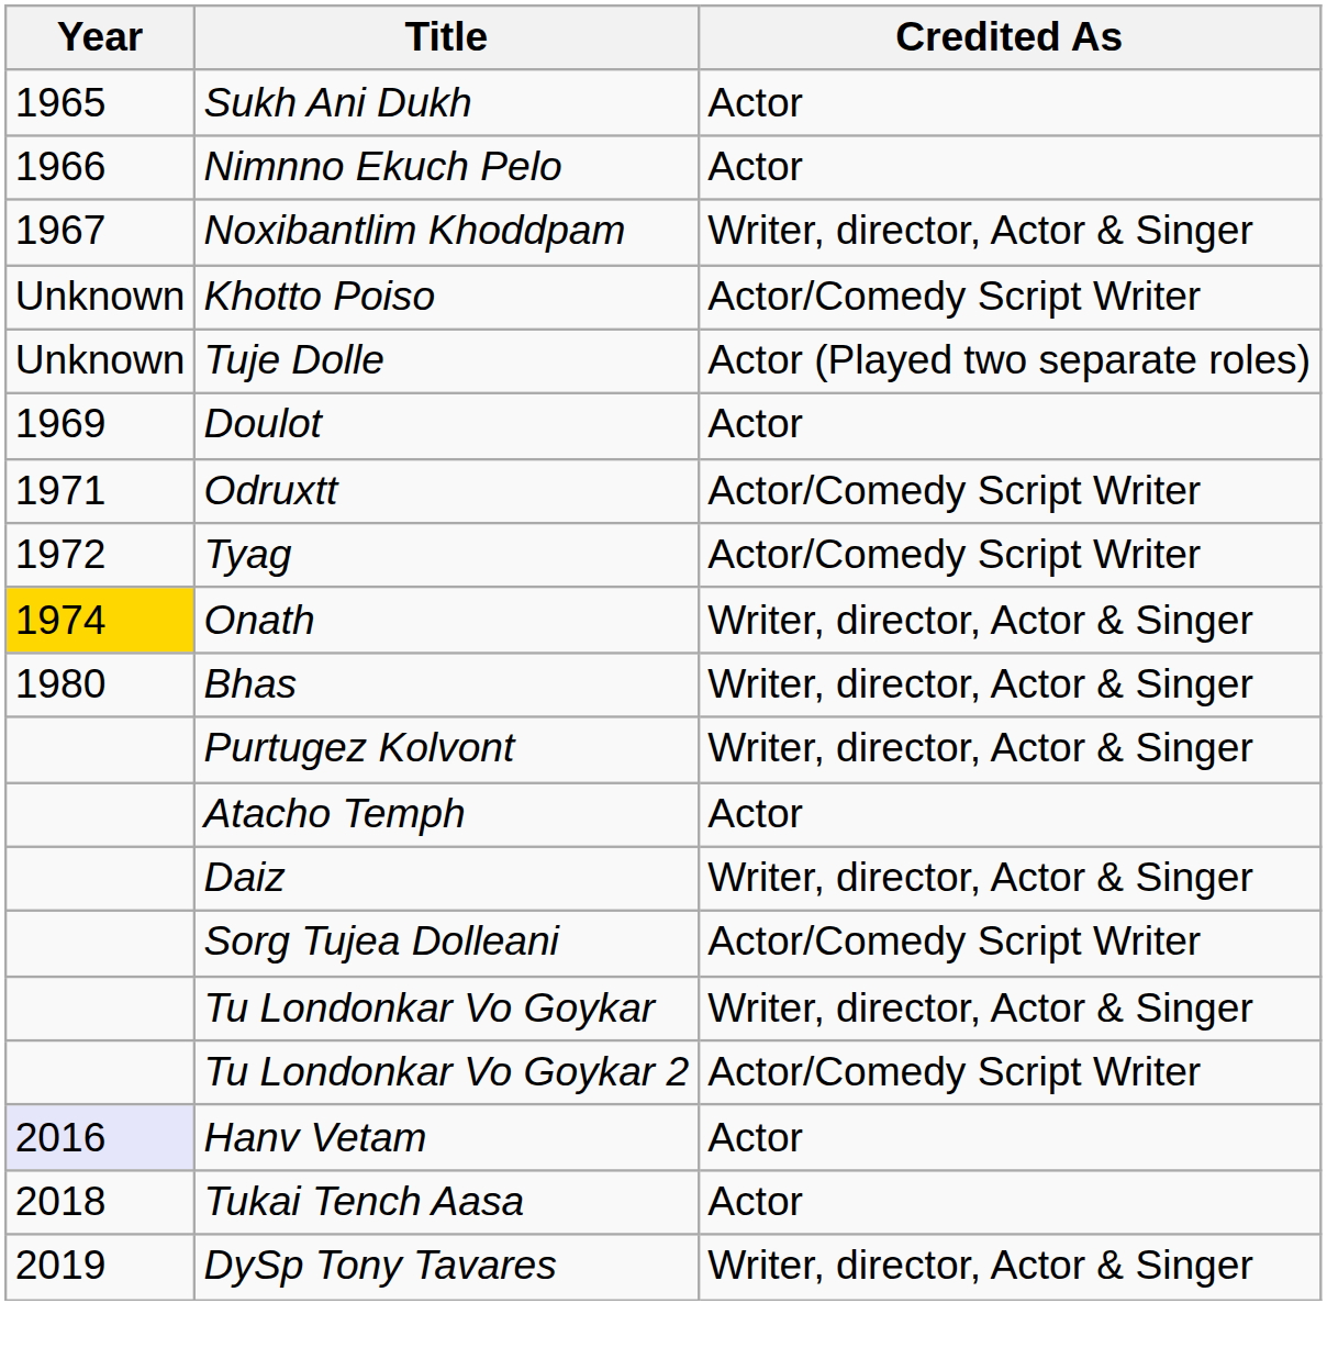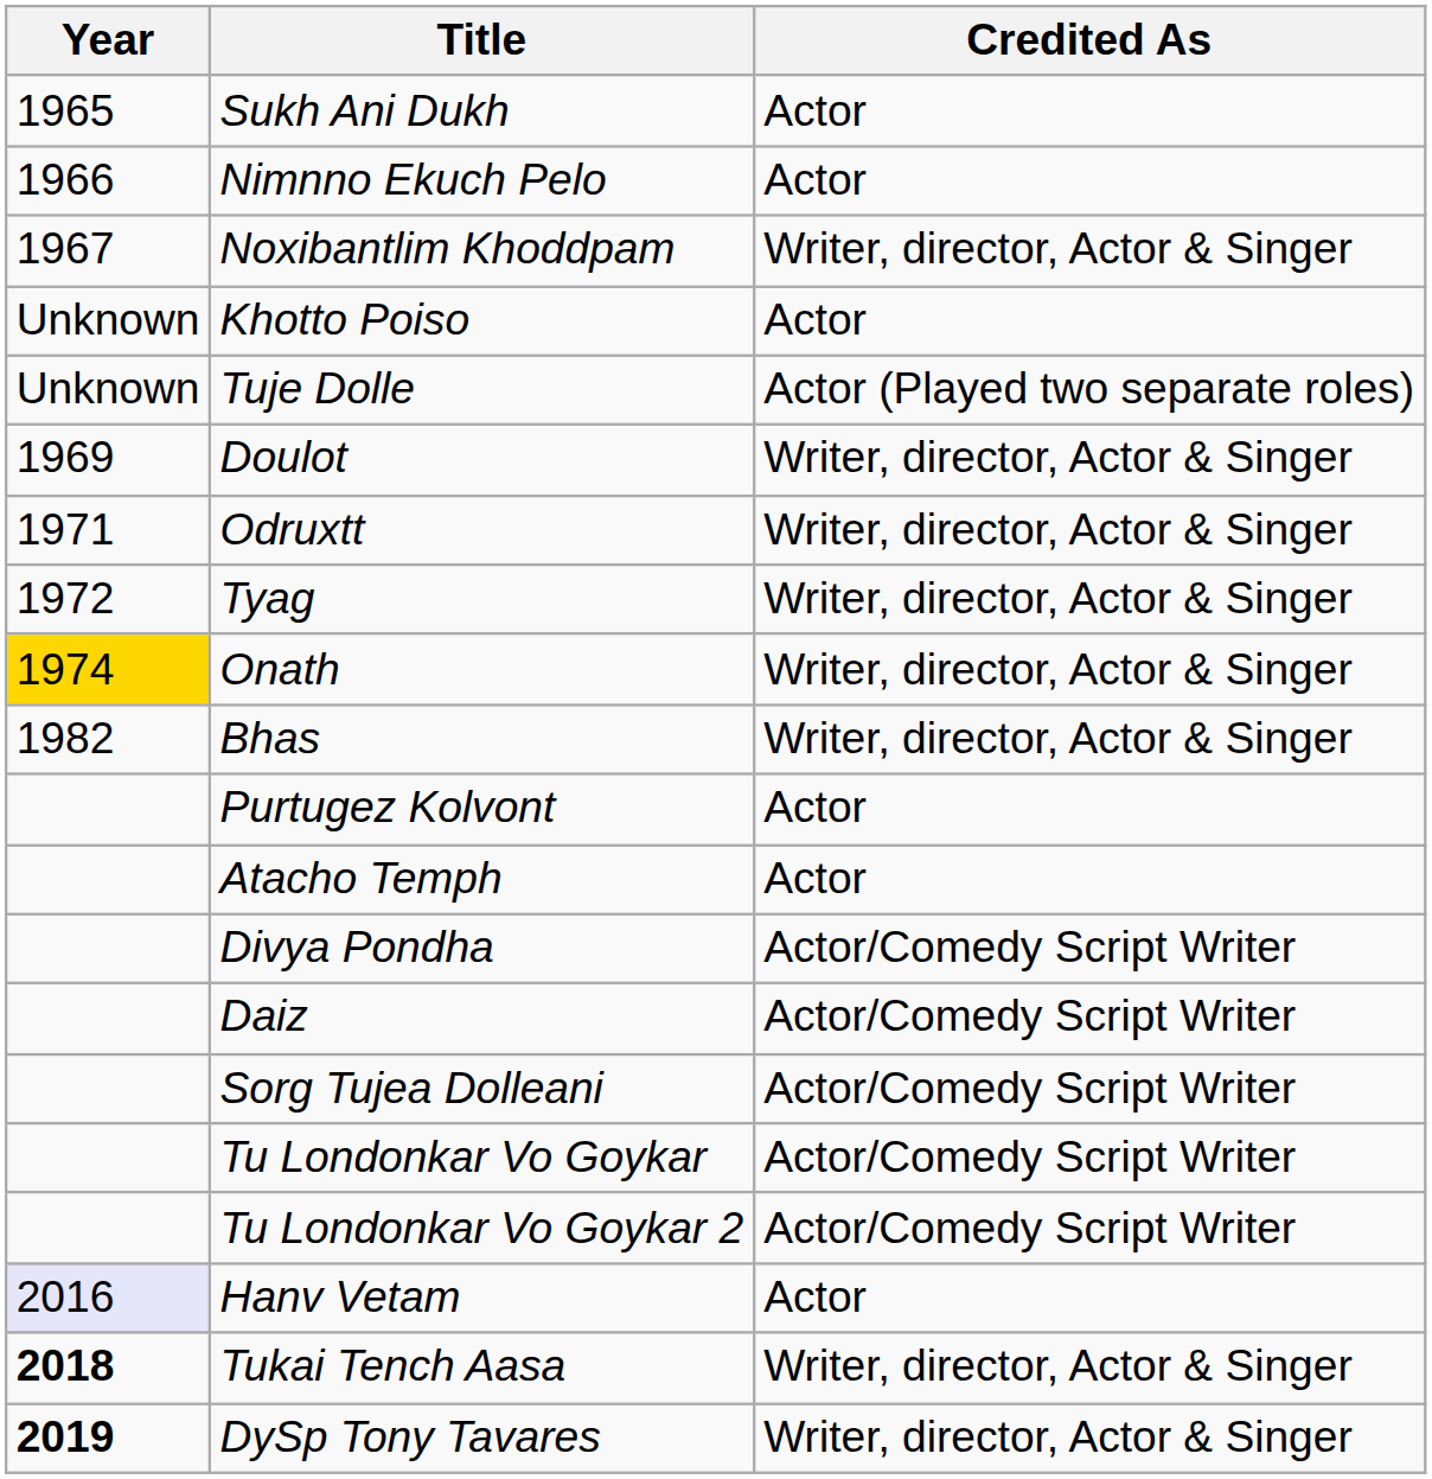Khotto Poiso | Credited As: Actor/Comedy Script Writer -> Actor
Doulot | Credited As: Actor -> Writer, director, Actor & Singer
Odruxtt | Credited As: Actor/Comedy Script Writer -> Writer, director, Actor & Singer
Tyag | Credited As: Actor/Comedy Script Writer -> Writer, director, Actor & Singer
Bhas | Year: 1980 -> 1982
Purtugez Kolvont | Credited As: Writer, director, Actor & Singer -> Actor
+ row: Divya Pondha | Actor/Comedy Script Writer
Daiz | Credited As: Writer, director, Actor & Singer -> Actor/Comedy Script Writer
Tu Londonkar Vo Goykar | Credited As: Writer, director, Actor & Singer -> Actor/Comedy Script Writer
Tukai Tench Aasa | Year: normal -> bold
Tukai Tench Aasa | Credited As: Actor -> Writer, director, Actor & Singer
DySp Tony Tavares | Year: normal -> bold
